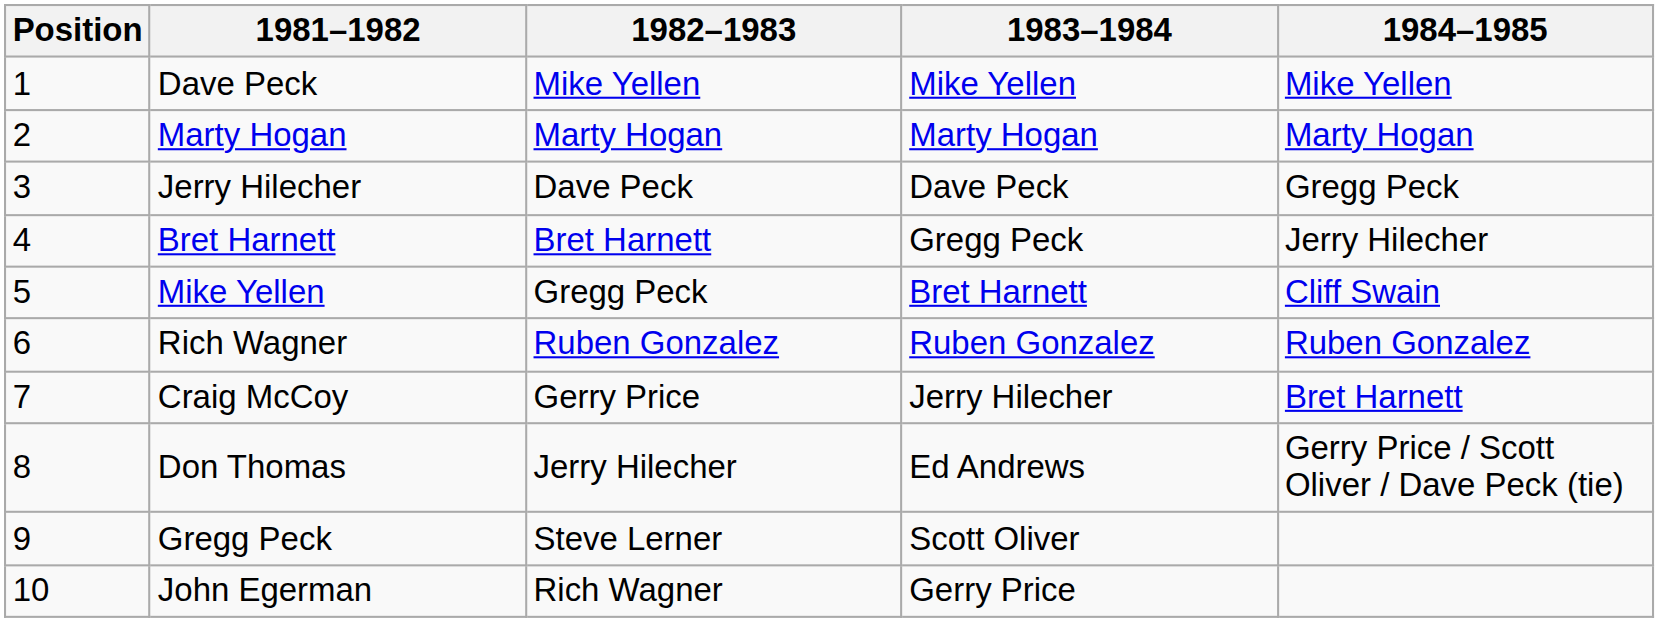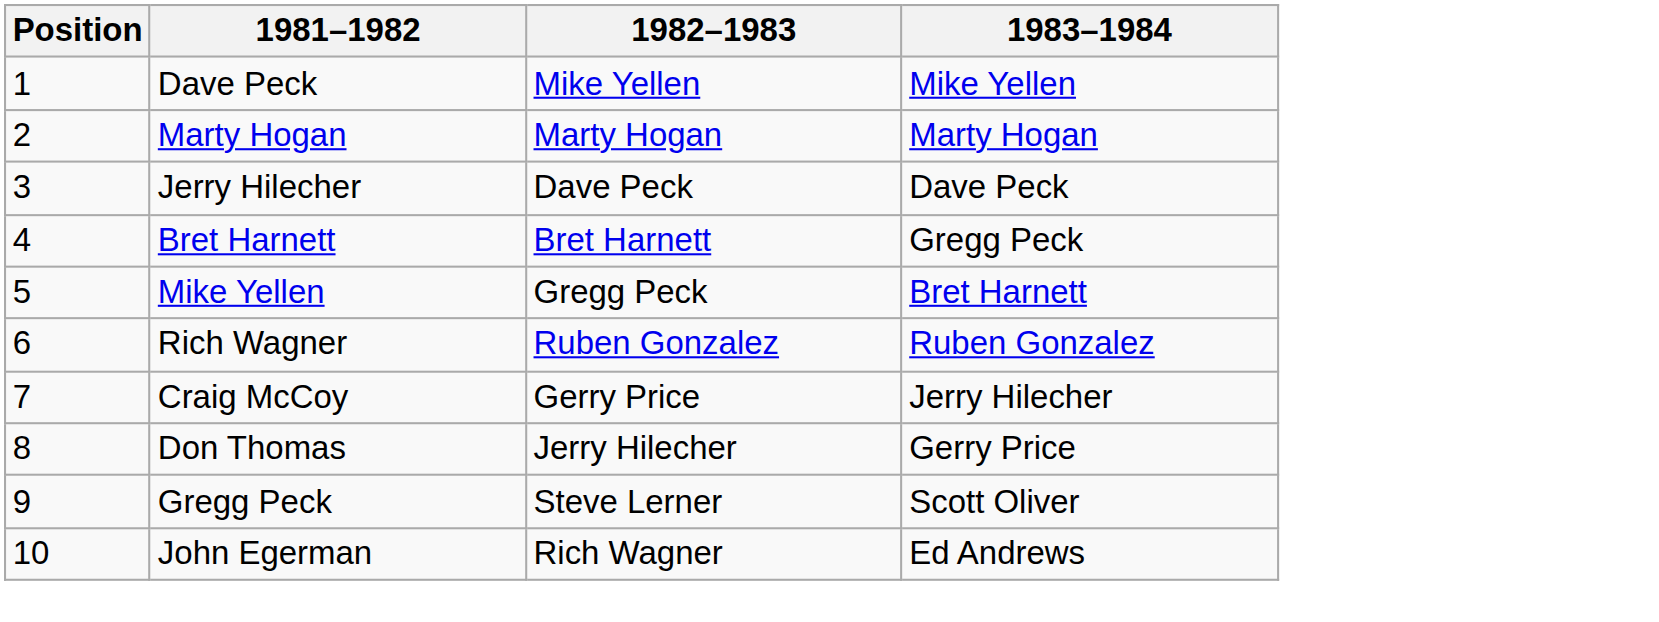- column: 1984–1985 | Mike Yellen | Marty Hogan | Gregg Peck | Jerry Hilecher | Cliff Swain | Ruben Gonzalez | Bret Harnett | Gerry Price / Scott Oliver / Dave Peck (tie)
Don Thomas | 1983–1984: Ed Andrews -> Gerry Price
John Egerman | 1983–1984: Gerry Price -> Ed Andrews
